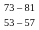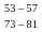rows swapped: 53 – 57 <-> 73 – 81
